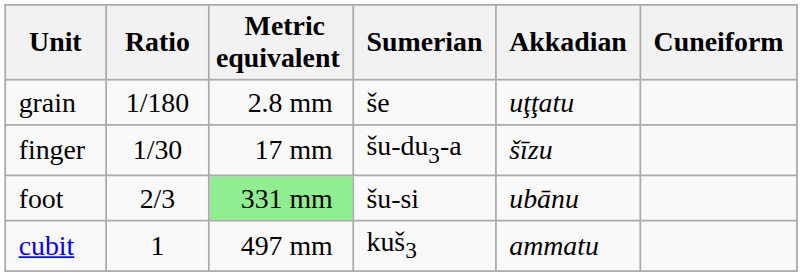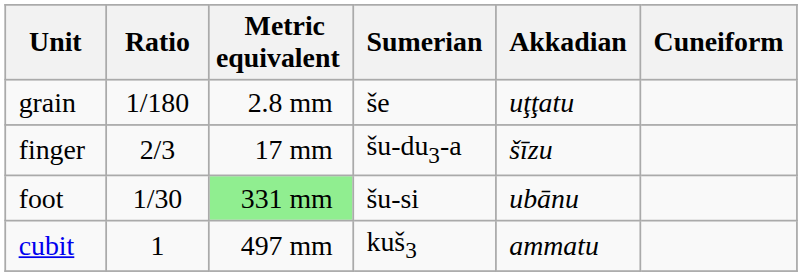finger | Ratio: 1/30 -> 2/3
foot | Ratio: 2/3 -> 1/30
